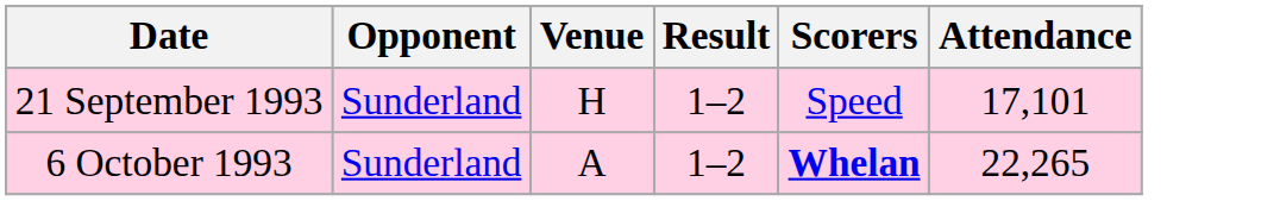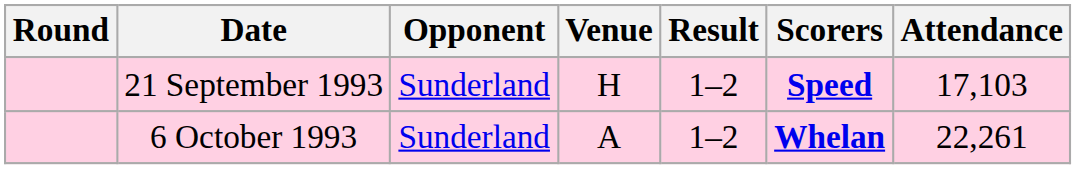+ column: Round
21 September 1993 | Scorers: normal -> bold
21 September 1993 | Attendance: 17,101 -> 17,103
6 October 1993 | Attendance: 22,265 -> 22,261
